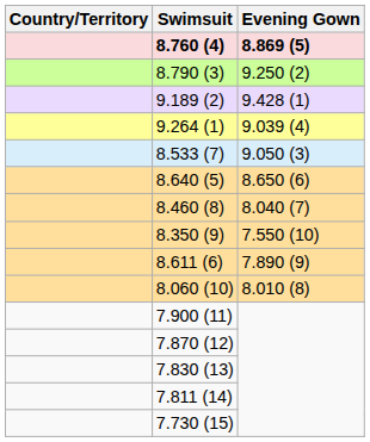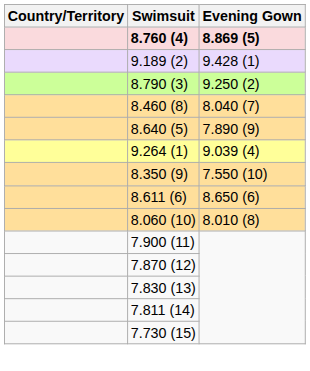rows swapped: 9.189 (2) <-> 8.790 (3)
rows swapped: 9.264 (1) <-> 8.460 (8)
- row: 8.533 (7) | 9.050 (3)
8.640 (5) | Evening Gown: 8.650 (6) -> 7.890 (9)
8.611 (6) | Evening Gown: 7.890 (9) -> 8.650 (6)
